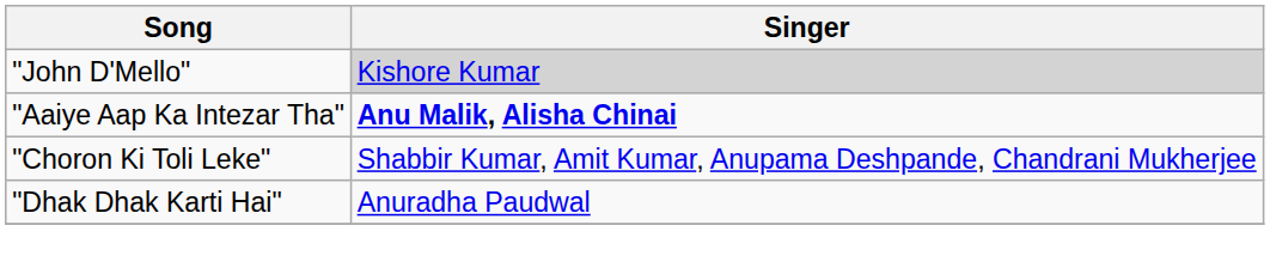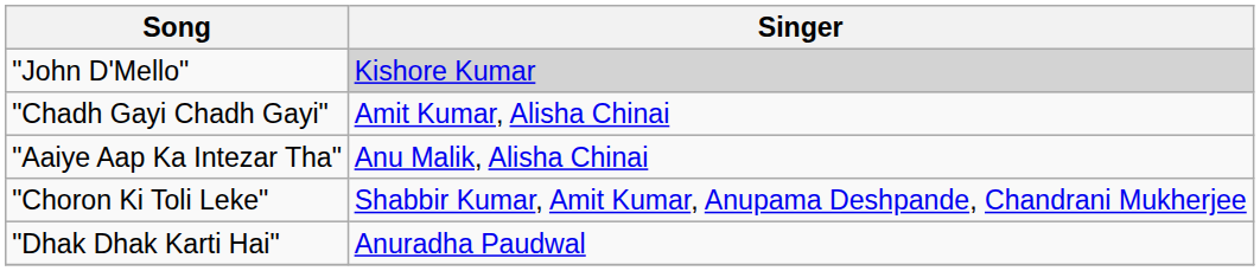+ row: "Chadh Gayi Chadh Gayi" | Amit Kumar, Alisha Chinai
"Aaiye Aap Ka Intezar Tha" | Singer: bold -> normal
